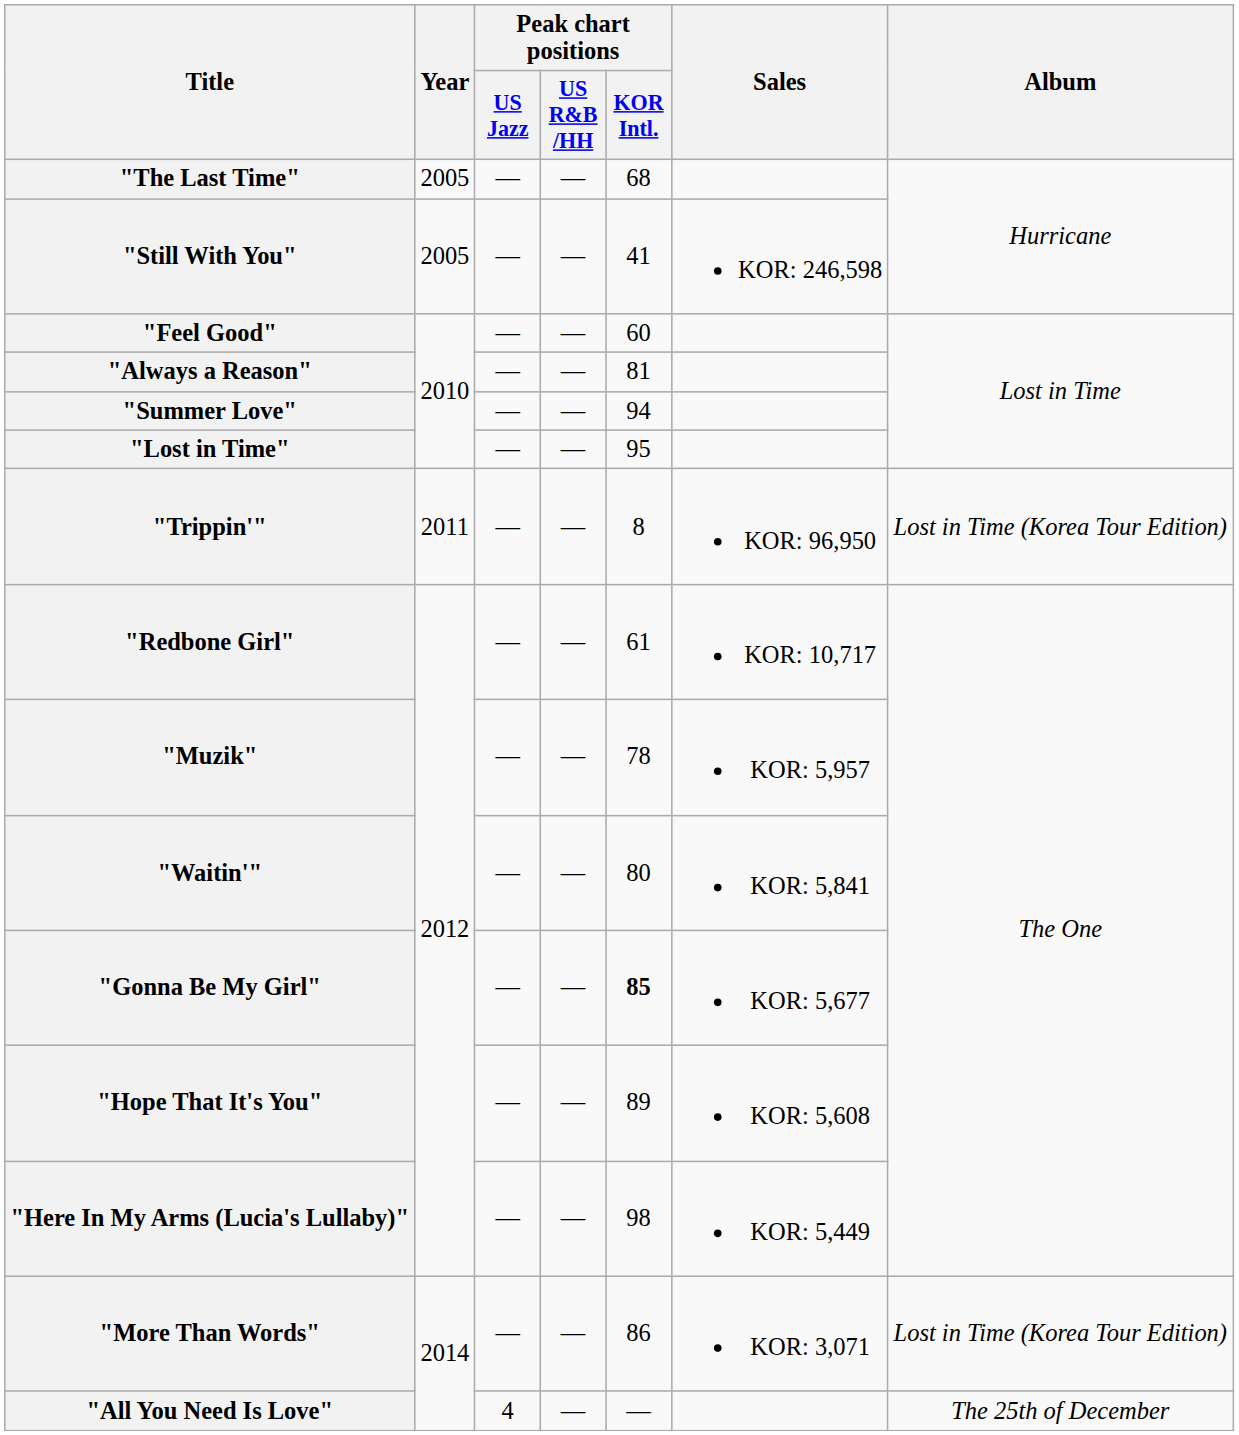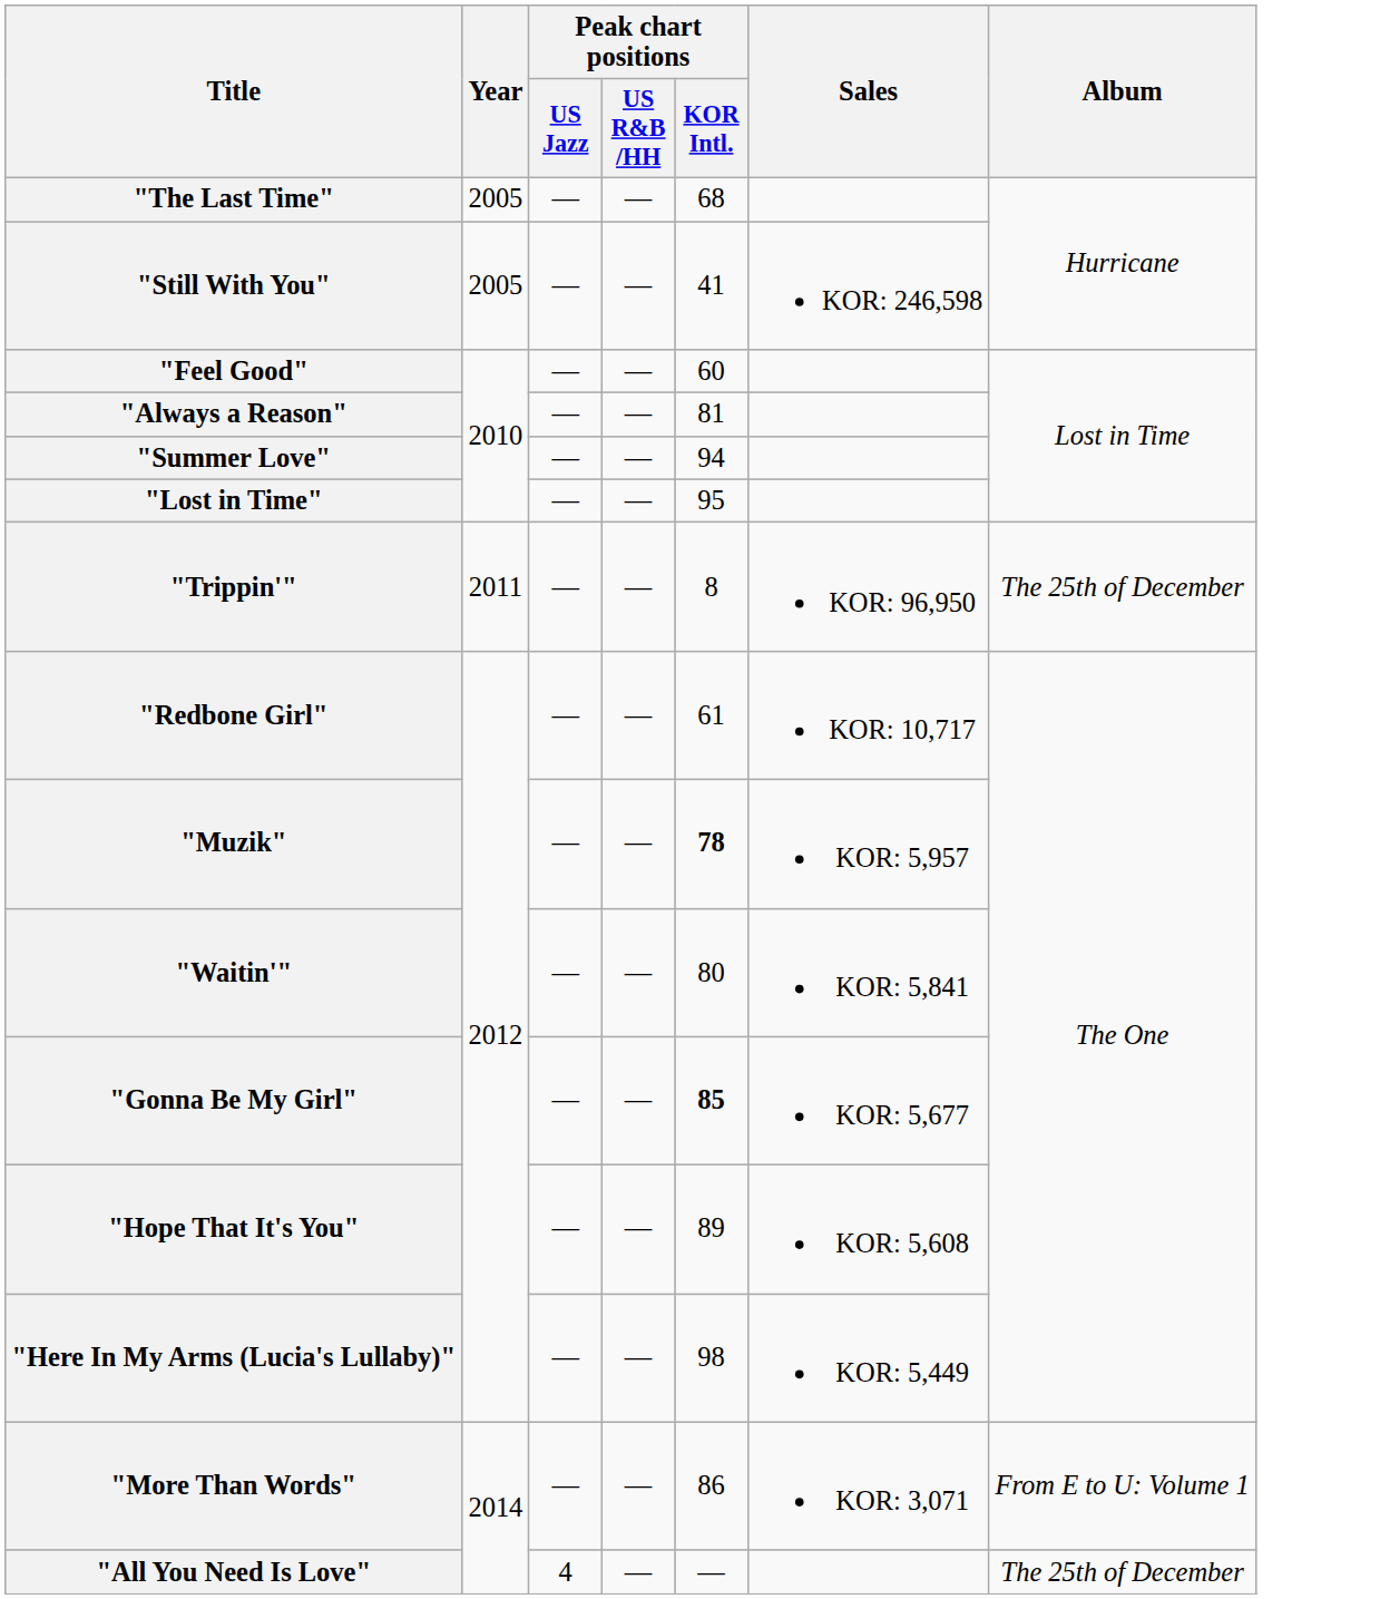"Trippin'" | Album: Lost in Time (Korea Tour Edition) -> The 25th of December
"Muzik" | Peak chart positions / KOR Intl.: normal -> bold
"More Than Words" | Album: Lost in Time (Korea Tour Edition) -> From E to U: Volume 1
